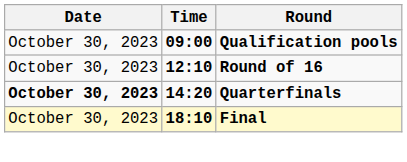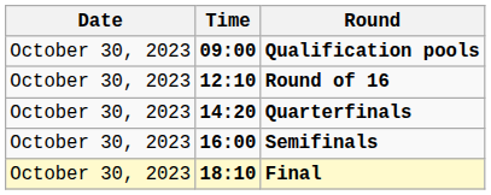Quarterfinals | Date: bold -> normal
+ row: October 30, 2023 | 16:00 | Semifinals
